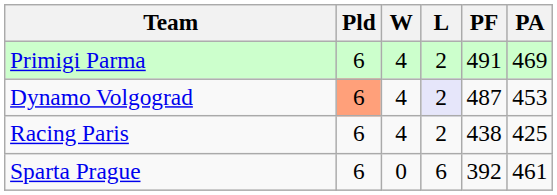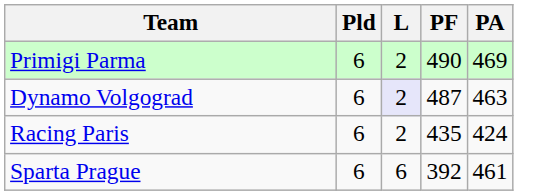- column: W | 4 | 4 | 4 | 0
Primigi Parma | PF: 491 -> 490
Dynamo Volgograd | Pld: lightsalmon background -> no background
Dynamo Volgograd | PA: 453 -> 463
Racing Paris | PF: 438 -> 435
Racing Paris | PA: 425 -> 424
